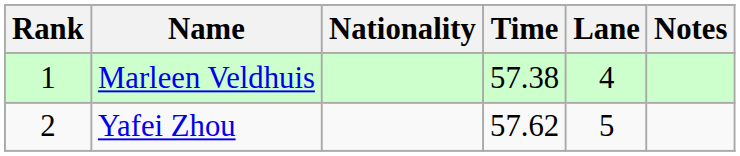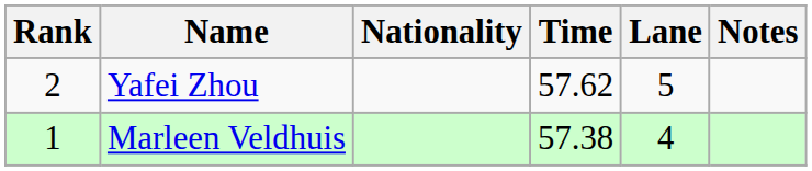rows swapped: Marleen Veldhuis <-> Yafei Zhou
